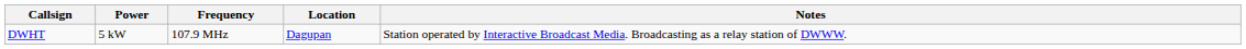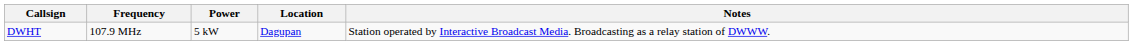columns swapped: Frequency <-> Power
